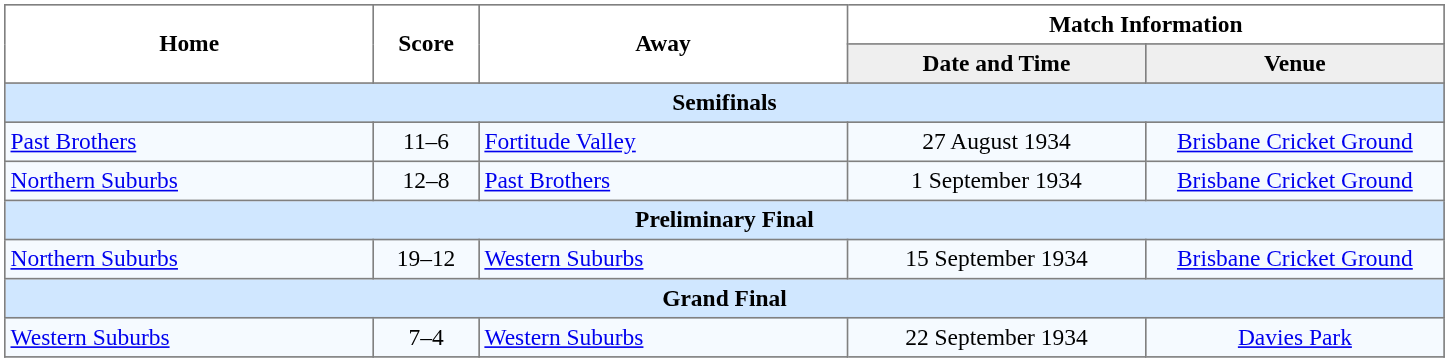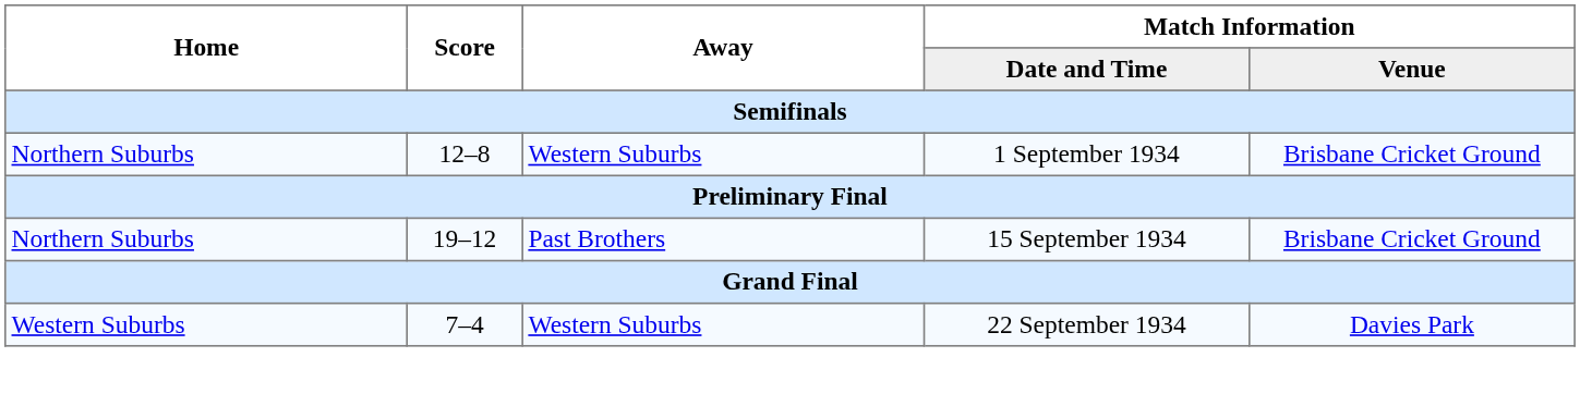- row: Past Brothers | 11–6 | Fortitude Valley | 27 August 1934 | Brisbane Cricket Ground
1 September 1934 | Away: Past Brothers -> Western Suburbs
15 September 1934 | Away: Western Suburbs -> Past Brothers
